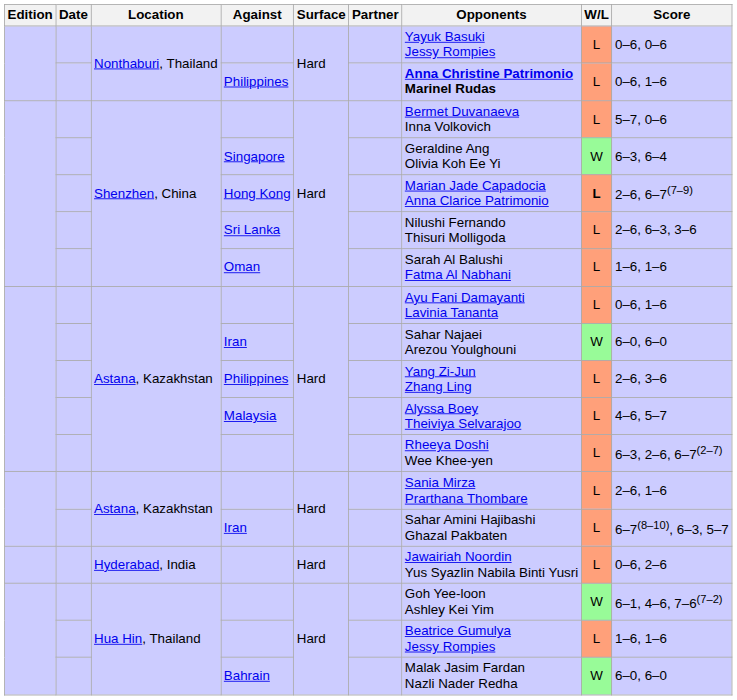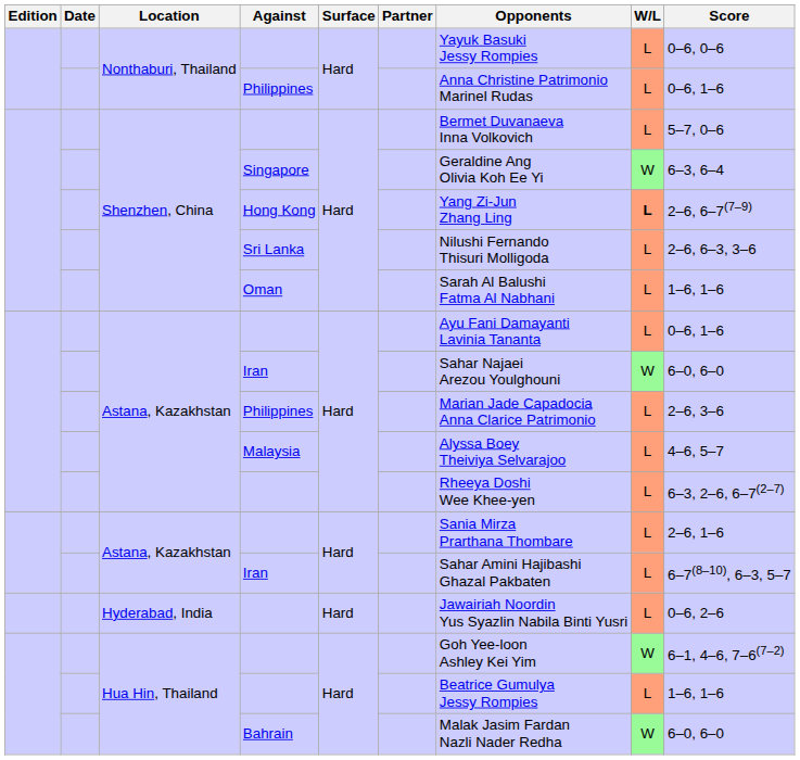Nonthaburi, Thailand / Philippines | Opponents: bold -> normal
Hong Kong | Opponents: Marian Jade Capadocia Anna Clarice Patrimonio -> Yang Zi-Jun Zhang Ling
Astana, Kazakhstan / Philippines | Opponents: Yang Zi-Jun Zhang Ling -> Marian Jade Capadocia Anna Clarice Patrimonio
